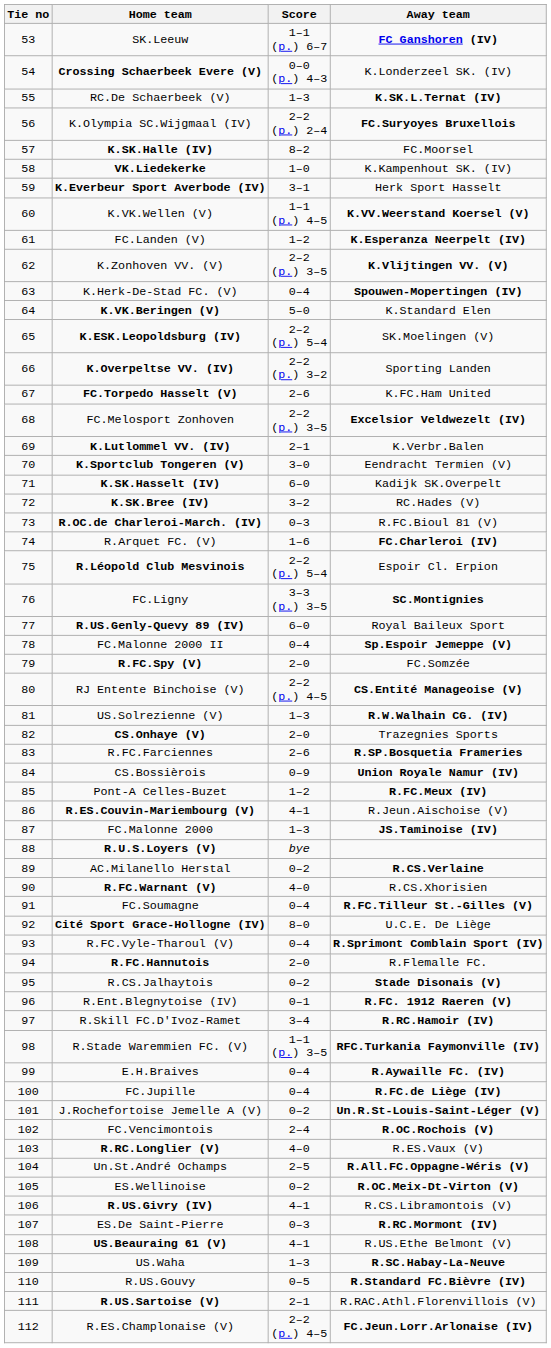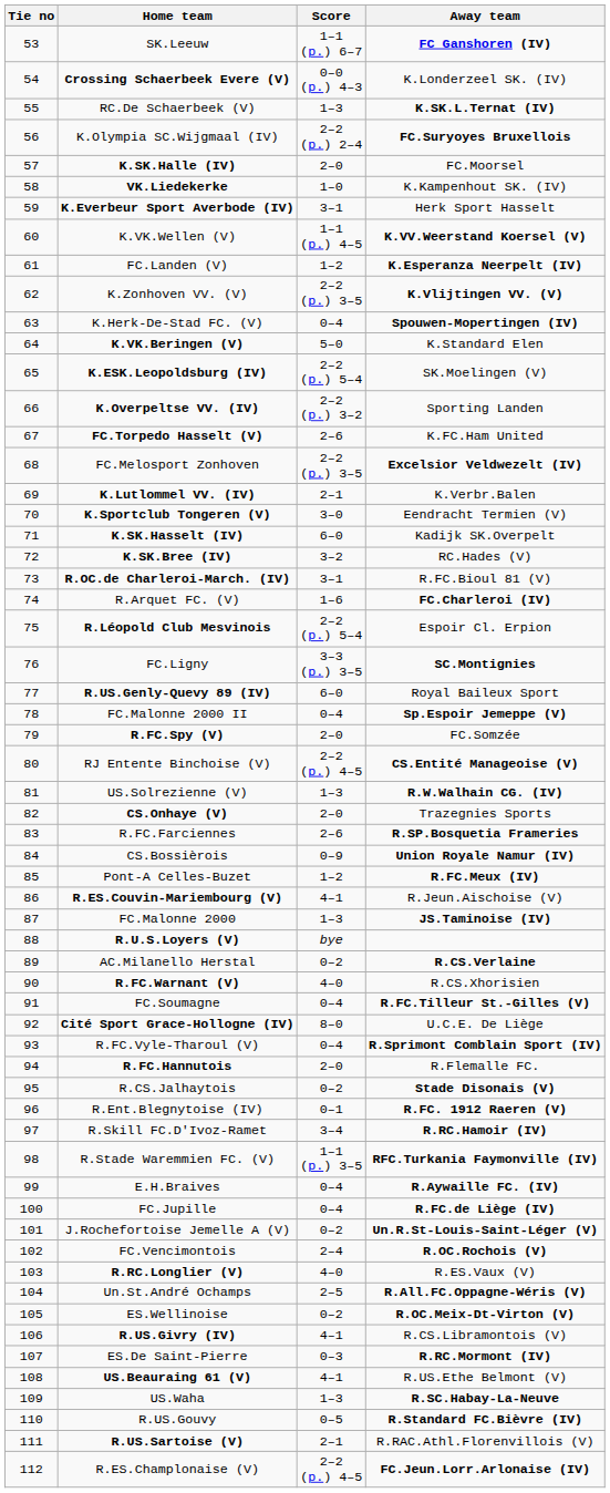K.SK.Halle (IV) | Score: 8–2 -> 2–0
R.OC.de Charleroi-March. (IV) | Score: 0–3 -> 3–1
